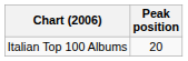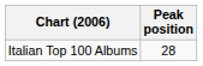Italian Top 100 Albums | Peak position: 20 -> 28
